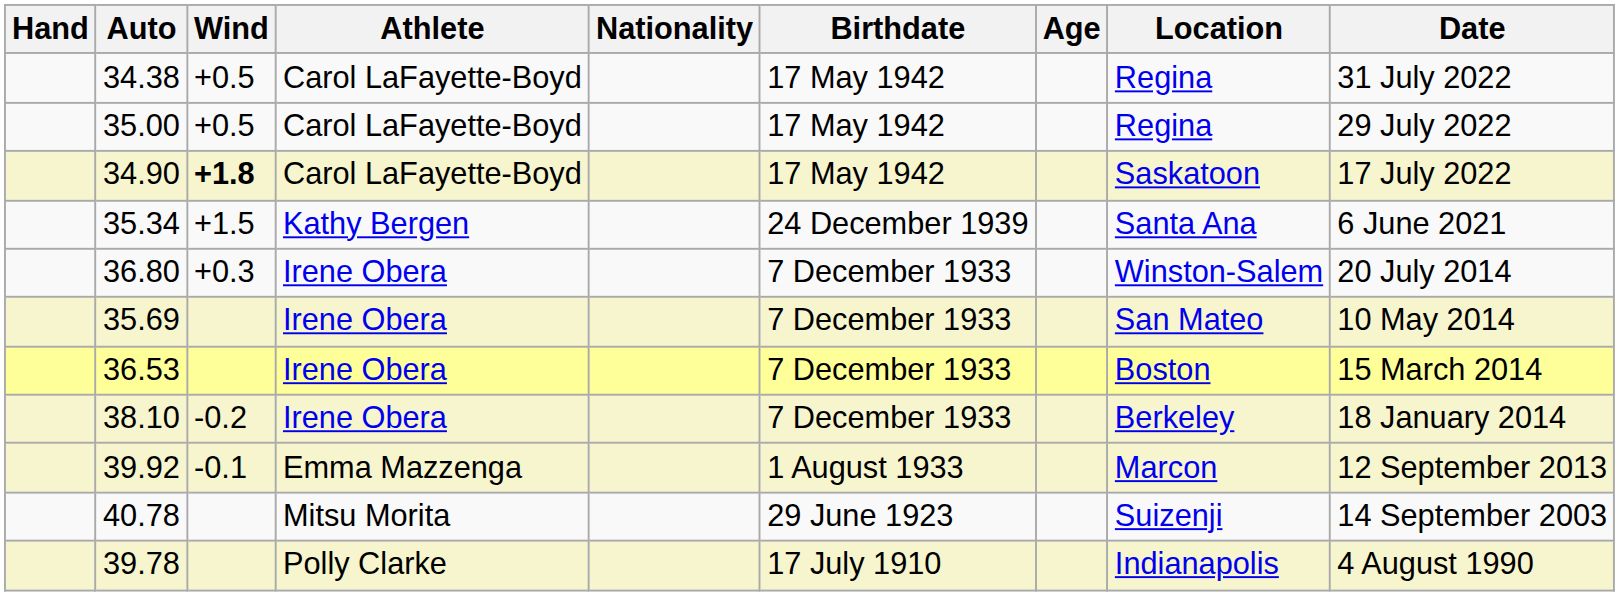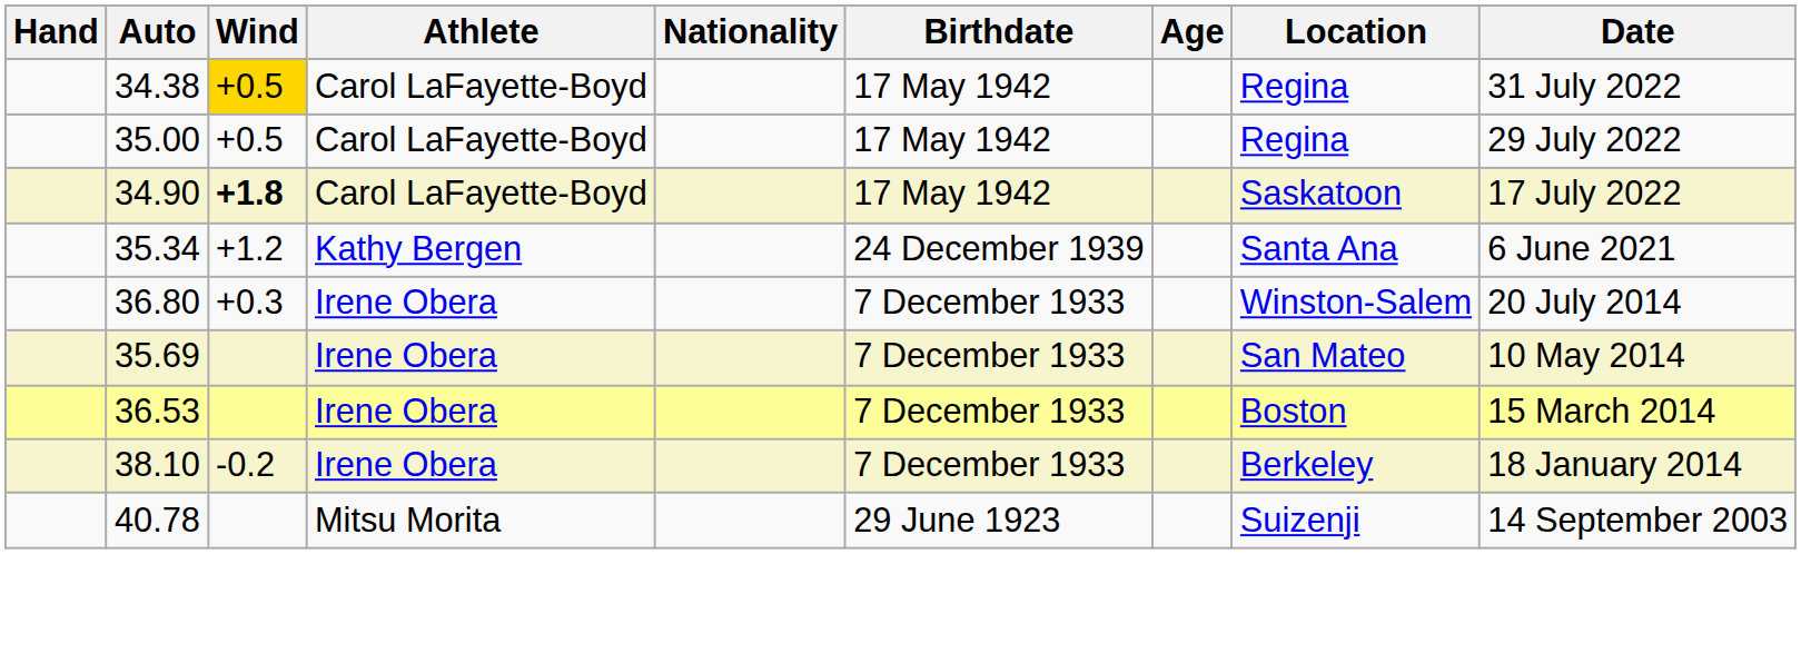34.38 | Wind: no background -> gold background
35.34 | Wind: +1.5 -> +1.2
- row: 39.92 | -0.1 | Emma Mazzenga | 1 August 1933 | Marcon | 12 September 2013
- row: 39.78 | Polly Clarke | 17 July 1910 | Indianapolis | 4 August 1990
